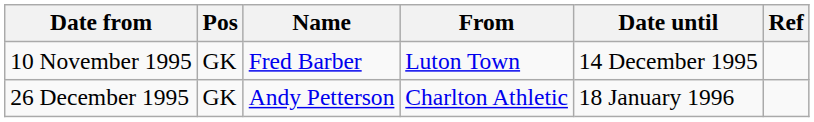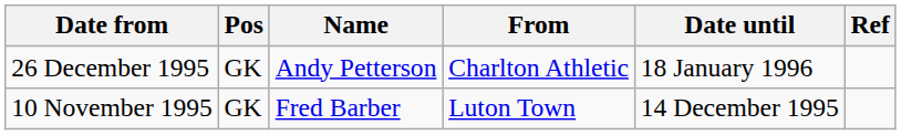rows swapped: 10 November 1995 <-> 26 December 1995
